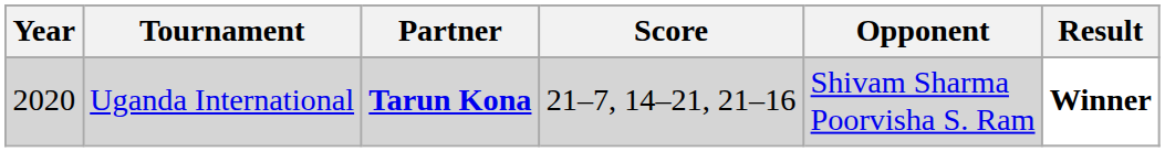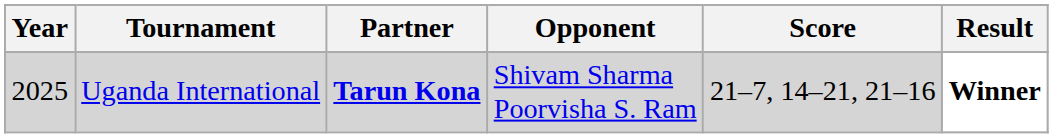columns swapped: Opponent <-> Score
Uganda International | Year: 2020 -> 2025
